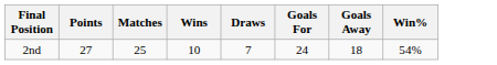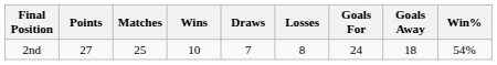+ column: Losses | 8
